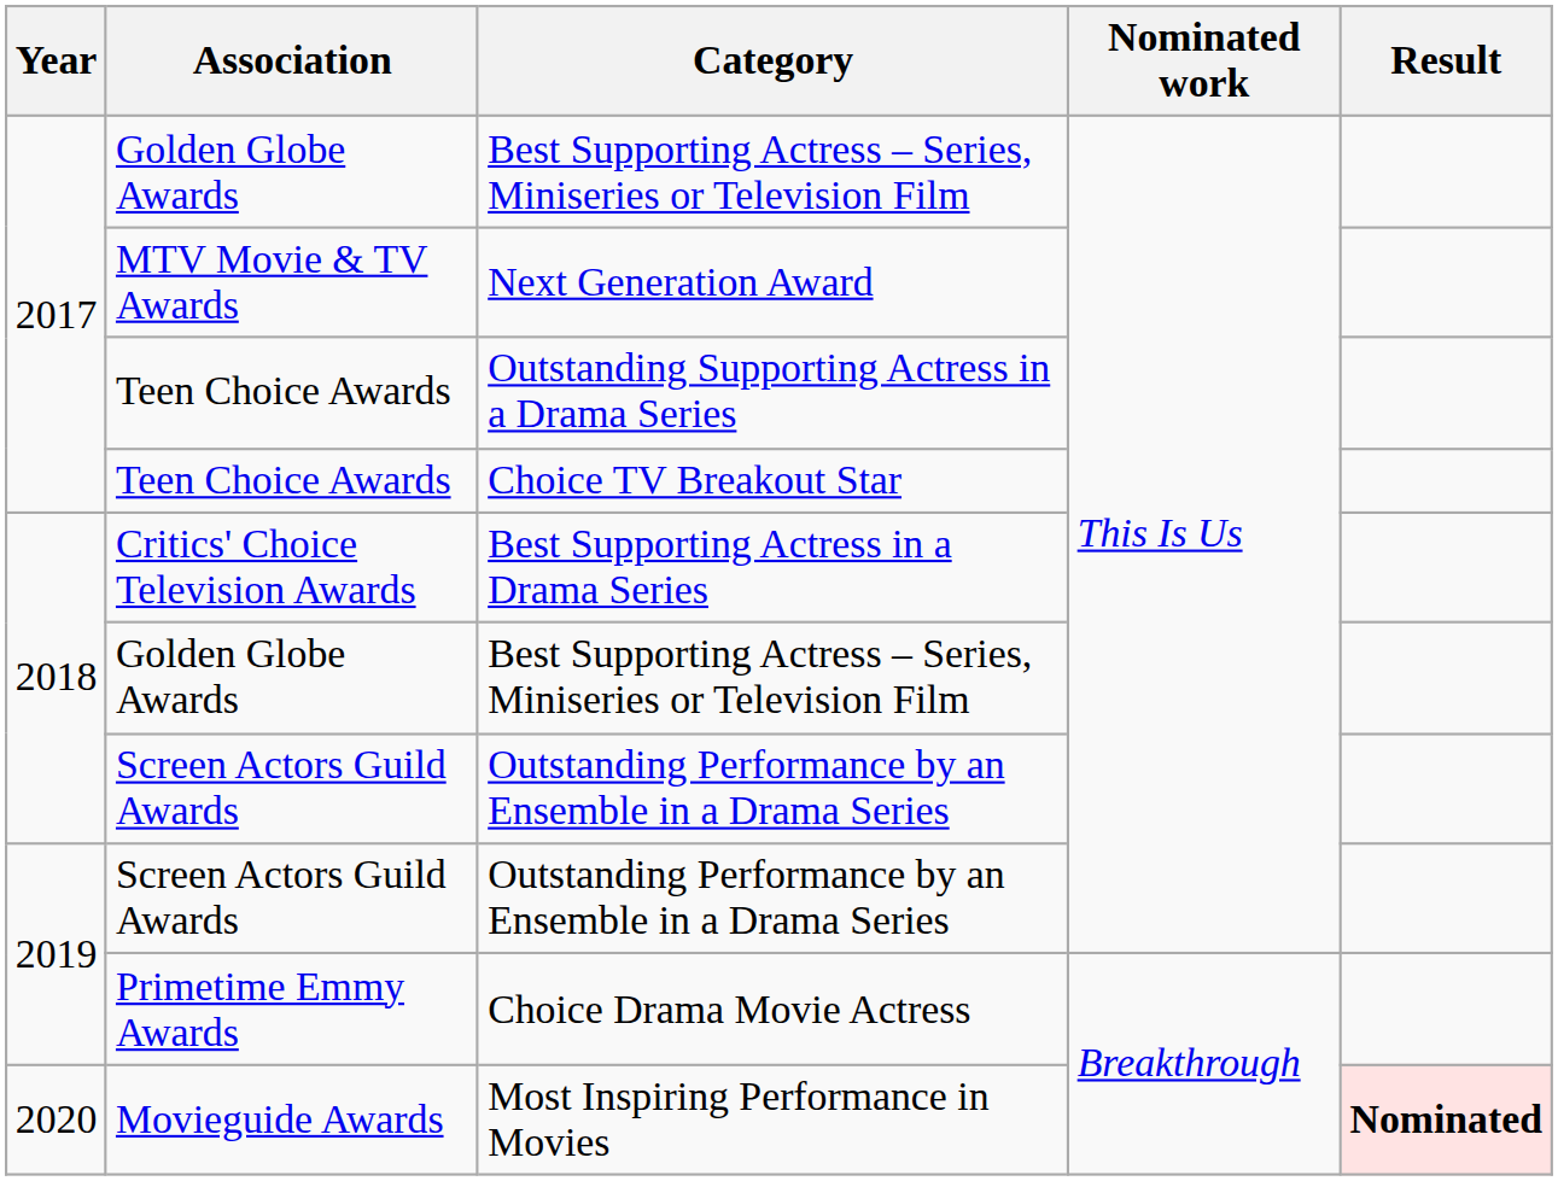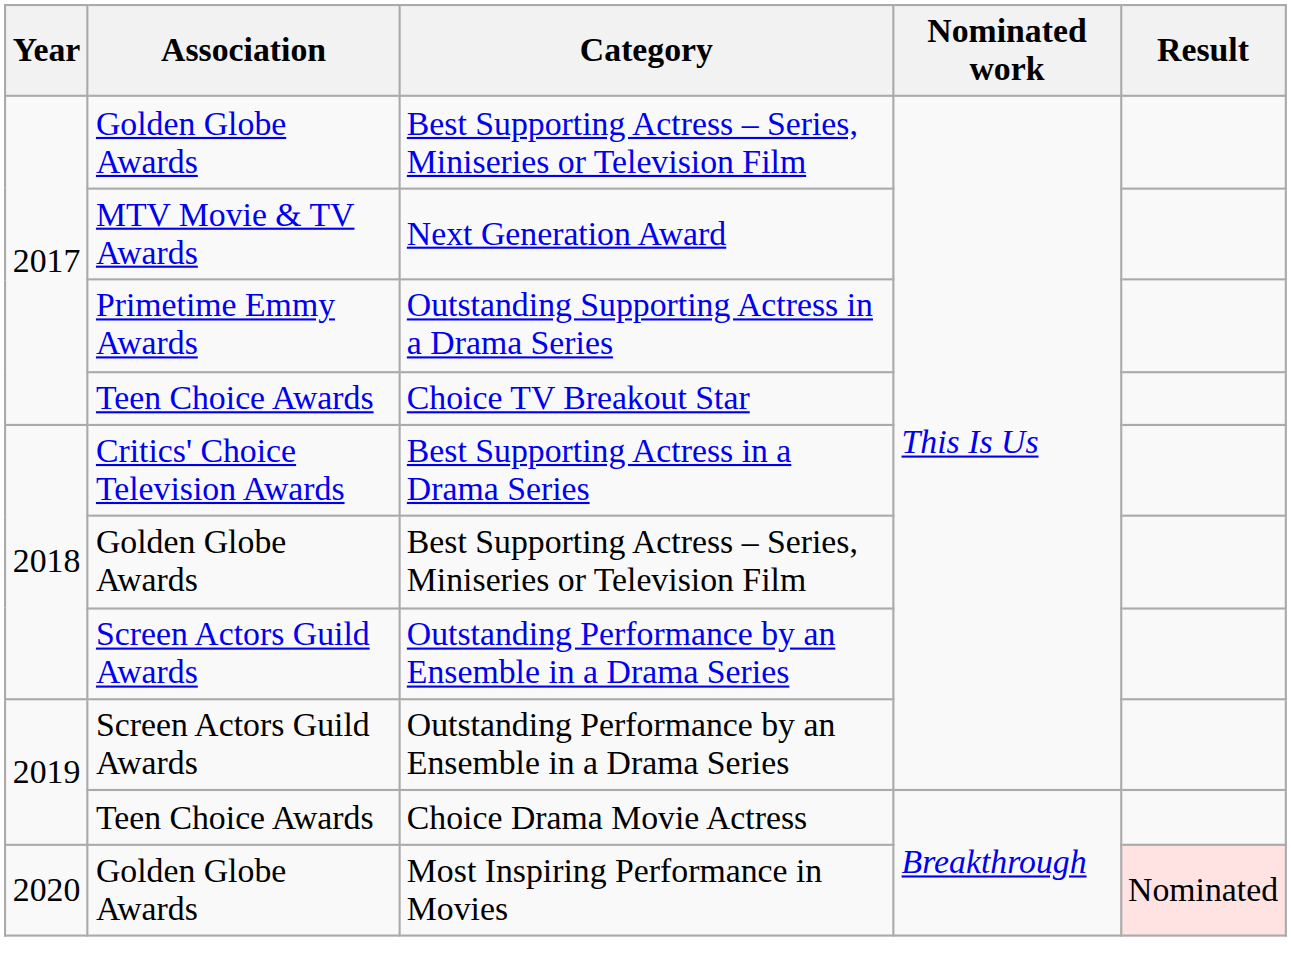Outstanding Supporting Actress in a Drama Series | Association: Teen Choice Awards -> Primetime Emmy Awards
Choice Drama Movie Actress | Association: Primetime Emmy Awards -> Teen Choice Awards
Most Inspiring Performance in Movies | Association: Movieguide Awards -> Golden Globe Awards
Most Inspiring Performance in Movies | Result: bold -> normal
